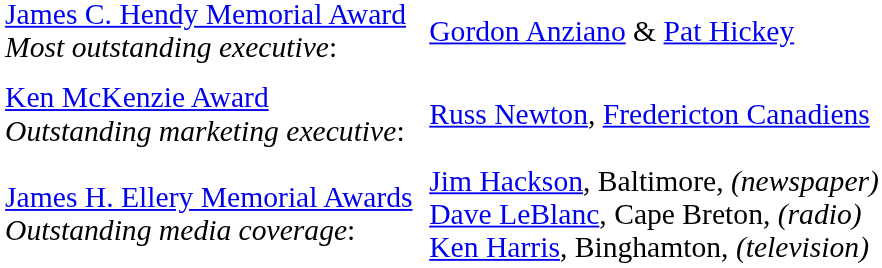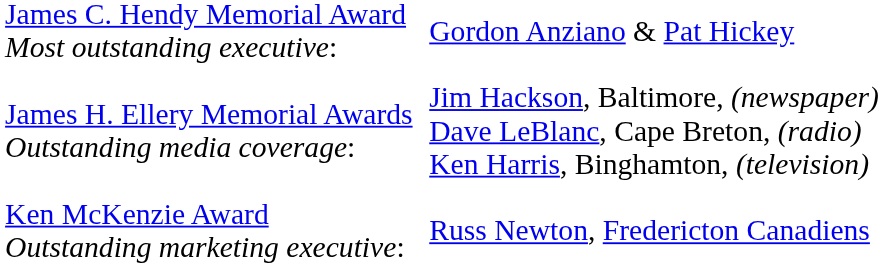rows swapped: James H. Ellery Memorial Awards Outstanding media coverage: <-> Ken McKenzie Award Outstanding marketing executive:
